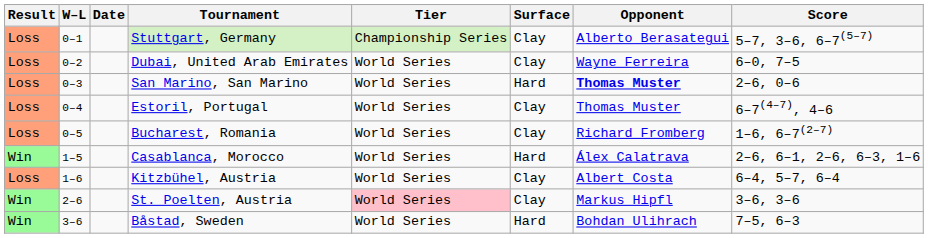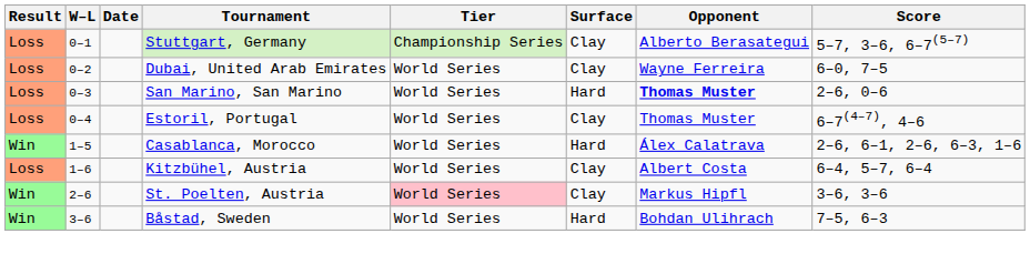- row: Loss | 0–5 | Bucharest, Romania | World Series | Clay | Richard Fromberg | 1–6, 6–7(2–7)
